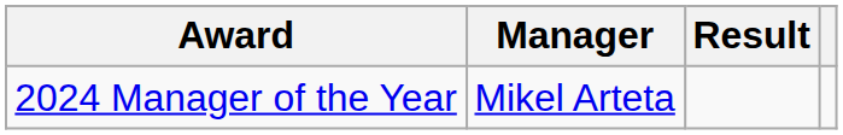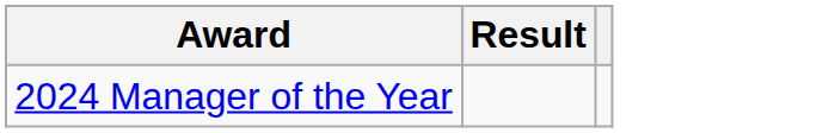- column: Manager | Mikel Arteta
